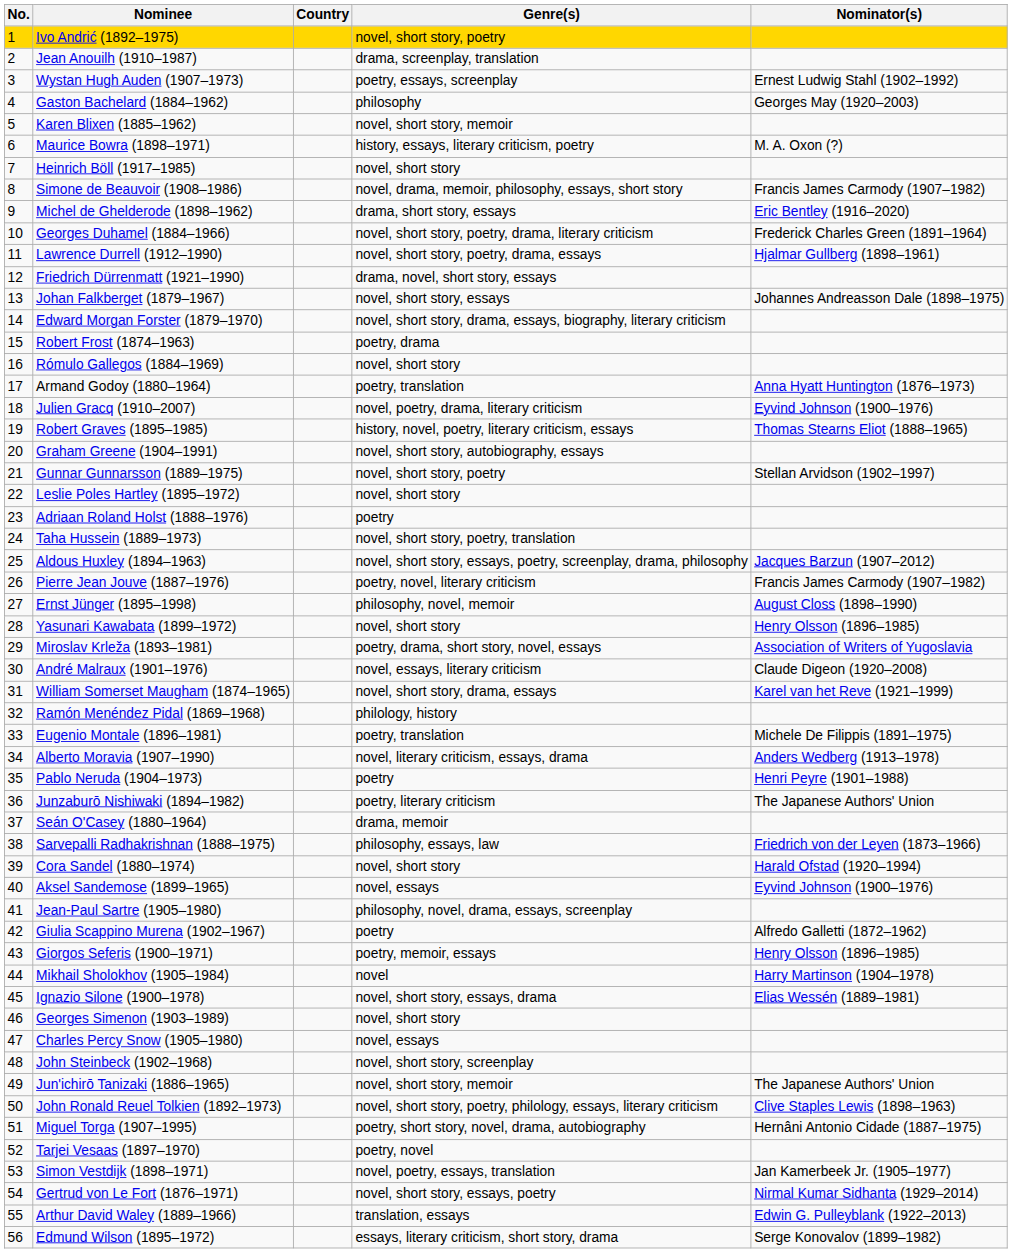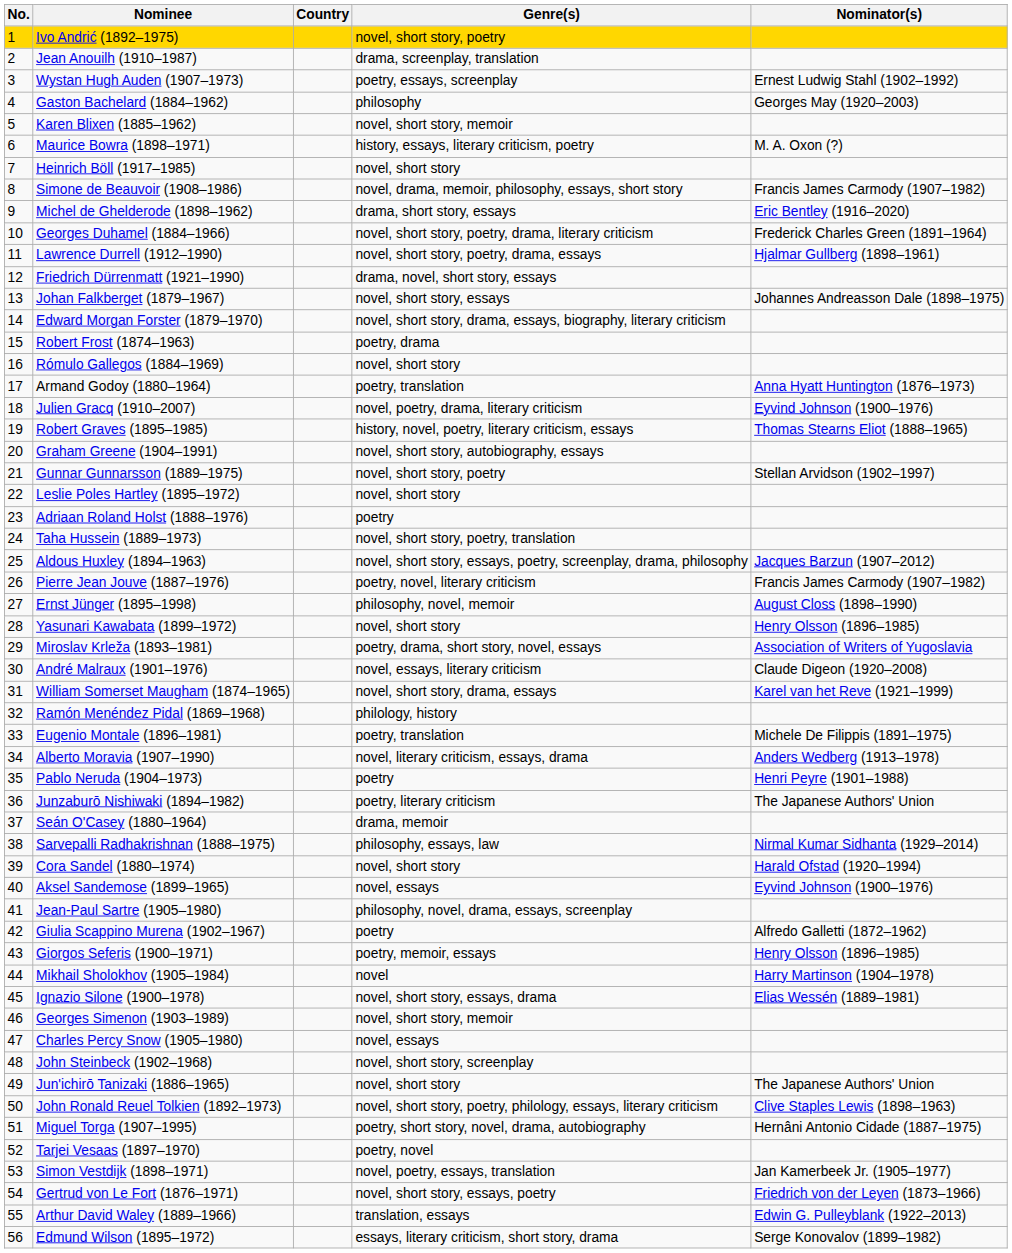Sarvepalli Radhakrishnan (1888–1975) | Nominator(s): Friedrich von der Leyen (1873–1966) -> Nirmal Kumar Sidhanta (1929–2014)
Georges Simenon (1903–1989) | Genre(s): novel, short story -> novel, short story, memoir
Jun'ichirō Tanizaki (1886–1965) | Genre(s): novel, short story, memoir -> novel, short story
Gertrud von Le Fort (1876–1971) | Nominator(s): Nirmal Kumar Sidhanta (1929–2014) -> Friedrich von der Leyen (1873–1966)
